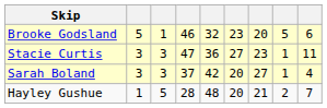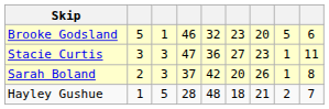Sarah Boland | column 2: 3 -> 2
Sarah Boland | column 7: 27 -> 26
Sarah Boland | column 9: 4 -> 8
Hayley Gushue | column 6: 20 -> 18
